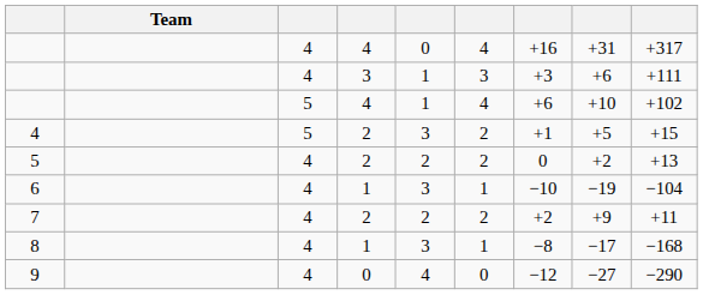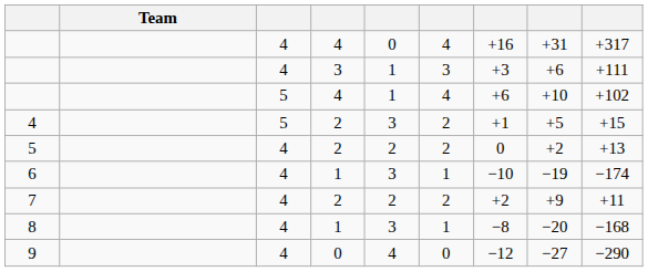6 | column 9: −104 -> −174
8 | column 8: −17 -> −20
